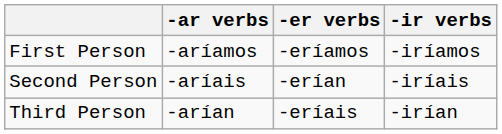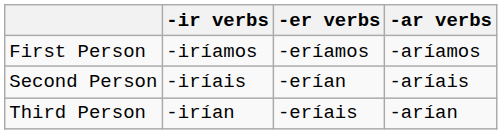columns swapped: -ar verbs <-> -ir verbs
